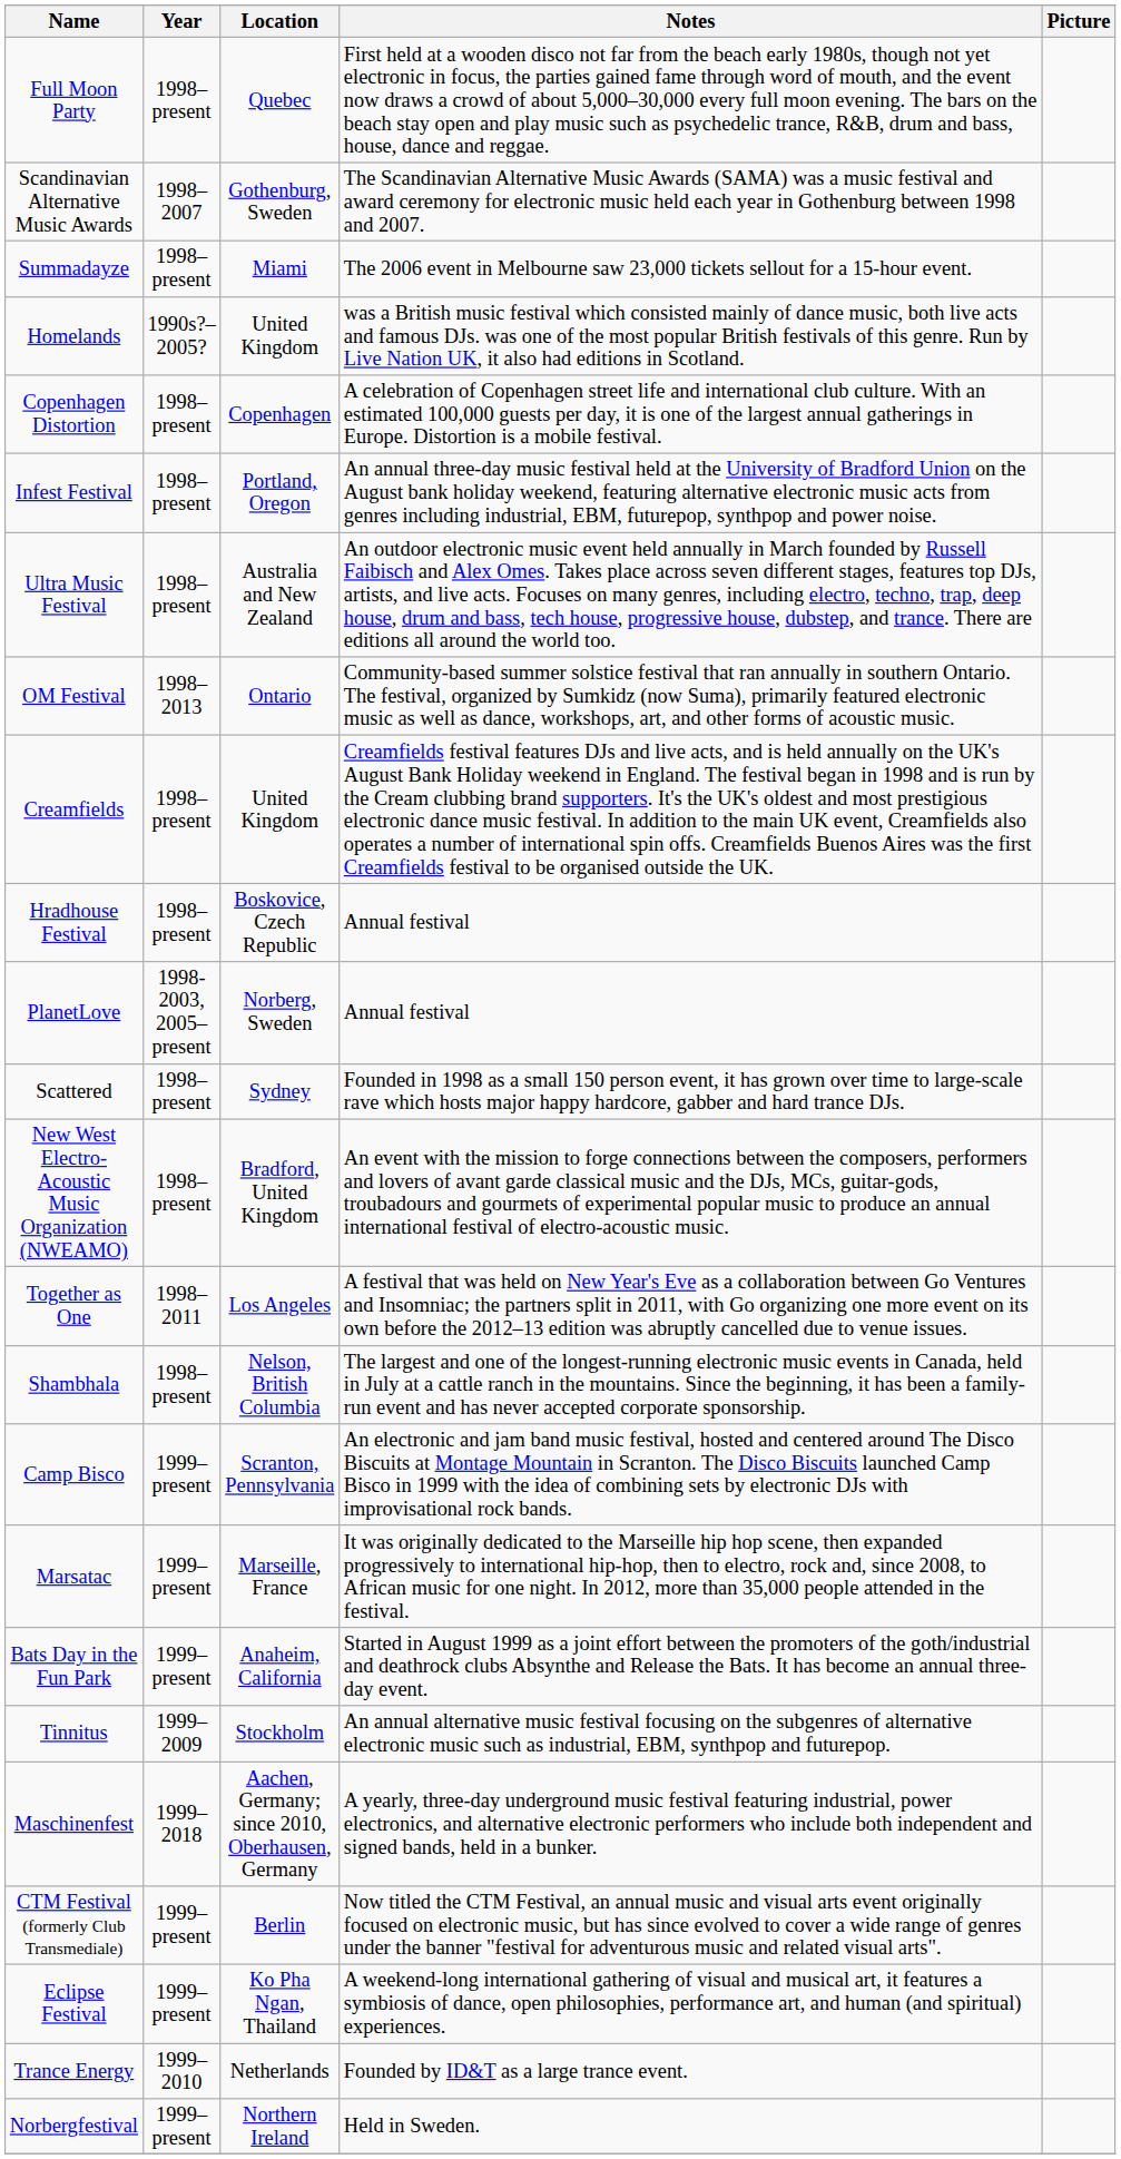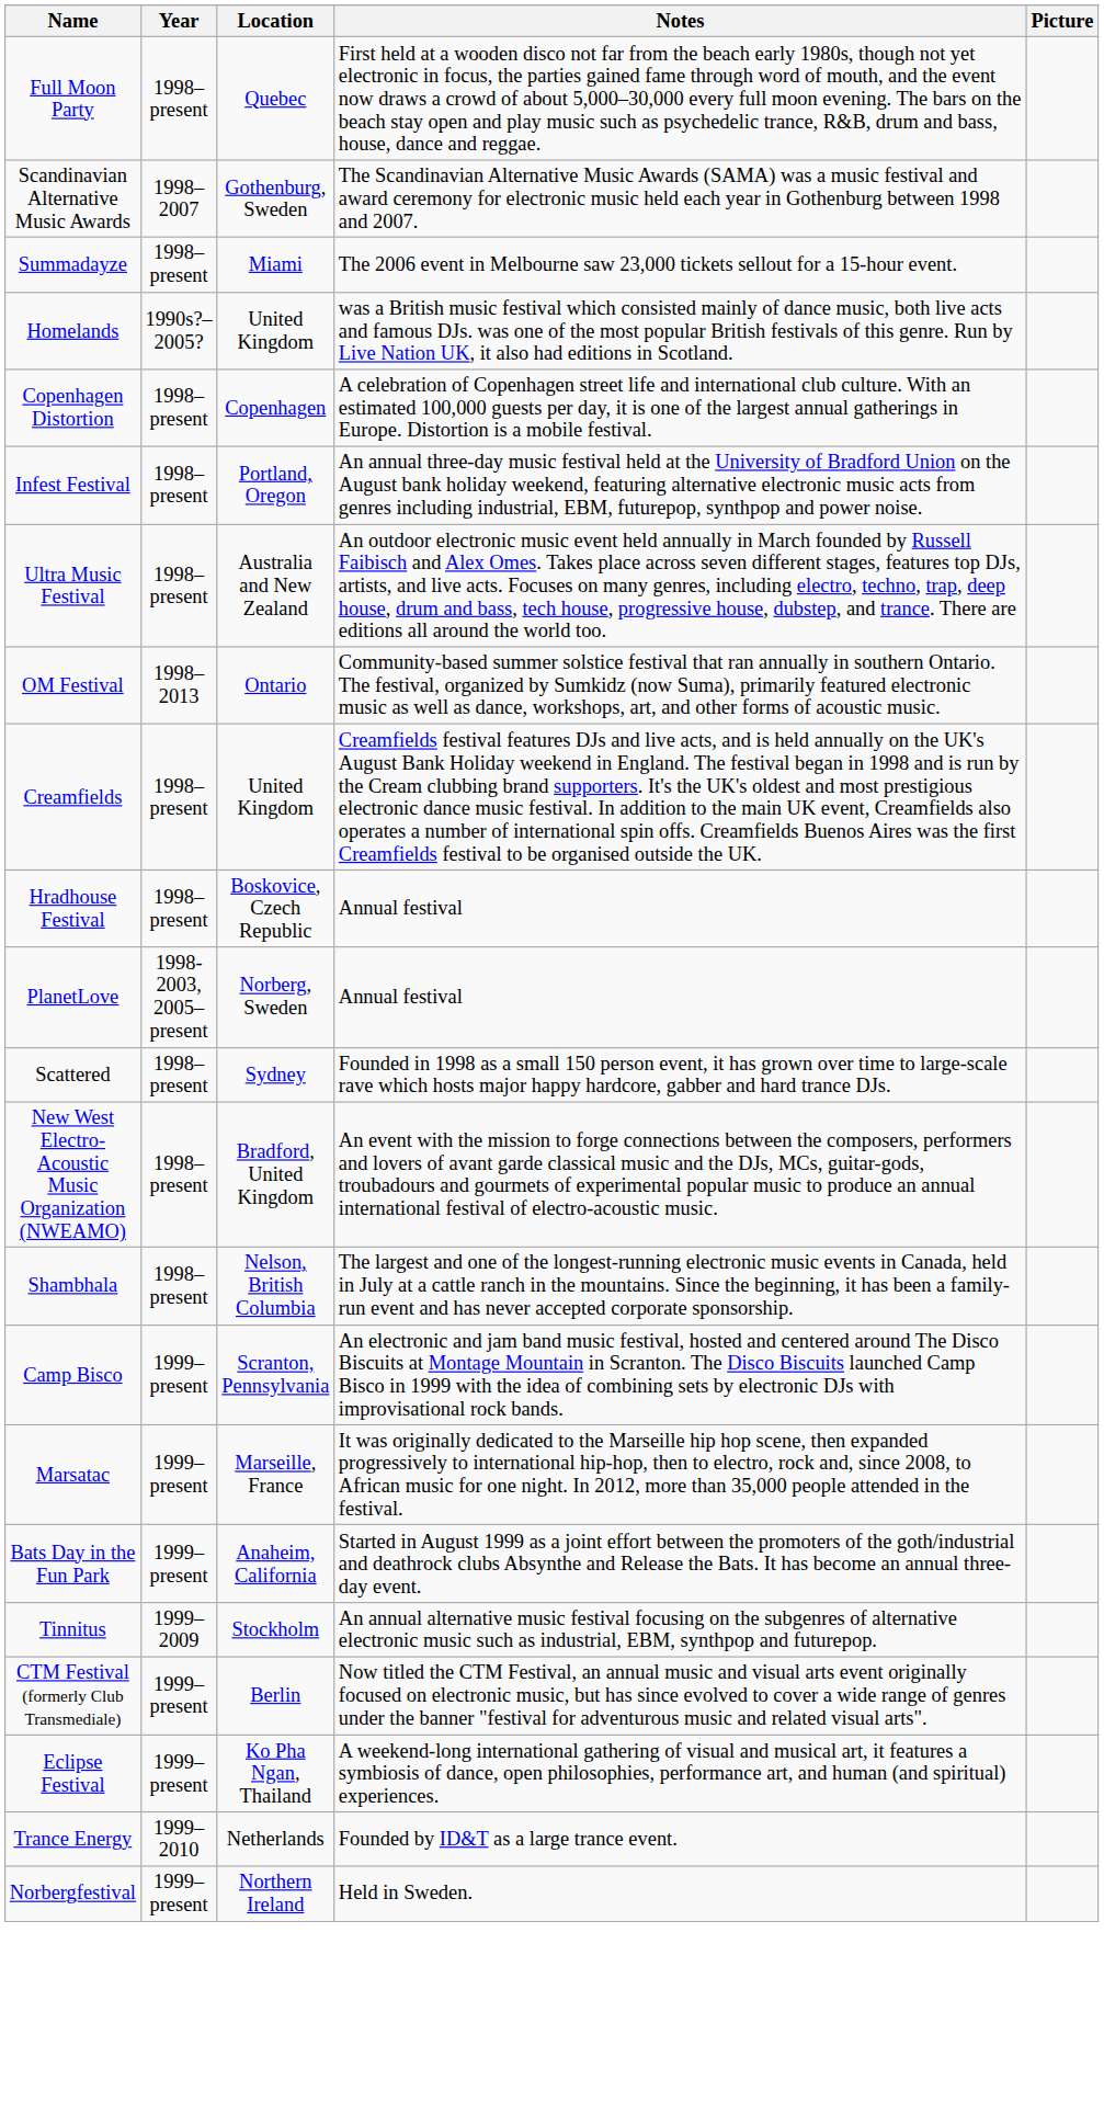- row: Together as One | 1998–2011 | Los Angeles | A festival that was held on New Year's Eve as a collaboration between Go Ventures and Insomniac; the partners split in 2011, with Go organizing one more event on its own before the 2012–13 edition was abruptly cancelled due to venue issues.
- row: Maschinenfest | 1999–2018 | Aachen, Germany; since 2010, Oberhausen, Germany | A yearly, three-day underground music festival featuring industrial, power electronics, and alternative electronic performers who include both independent and signed bands, held in a bunker.
